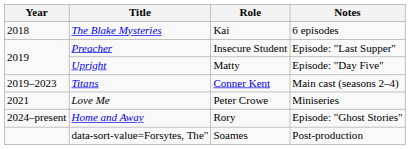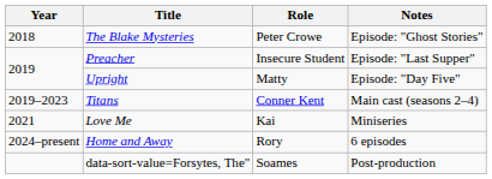The Blake Mysteries | Role: Kai -> Peter Crowe
The Blake Mysteries | Notes: 6 episodes -> Episode: "Ghost Stories"
Love Me | Role: Peter Crowe -> Kai
Home and Away | Notes: Episode: "Ghost Stories" -> 6 episodes
